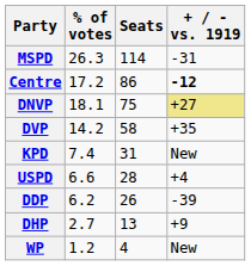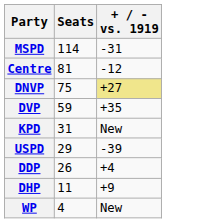- column: % of votes | 26.3 | 17.2 | 18.1 | 14.2 | 7.4 | 6.6 | 6.2 | 2.7 | 1.2
Centre | Seats: 86 -> 81
Centre | + / - vs. 1919: bold -> normal
DVP | Seats: 58 -> 59
USPD | Seats: 28 -> 29
USPD | + / - vs. 1919: +4 -> -39
DDP | + / - vs. 1919: -39 -> +4
DHP | Seats: 13 -> 11
